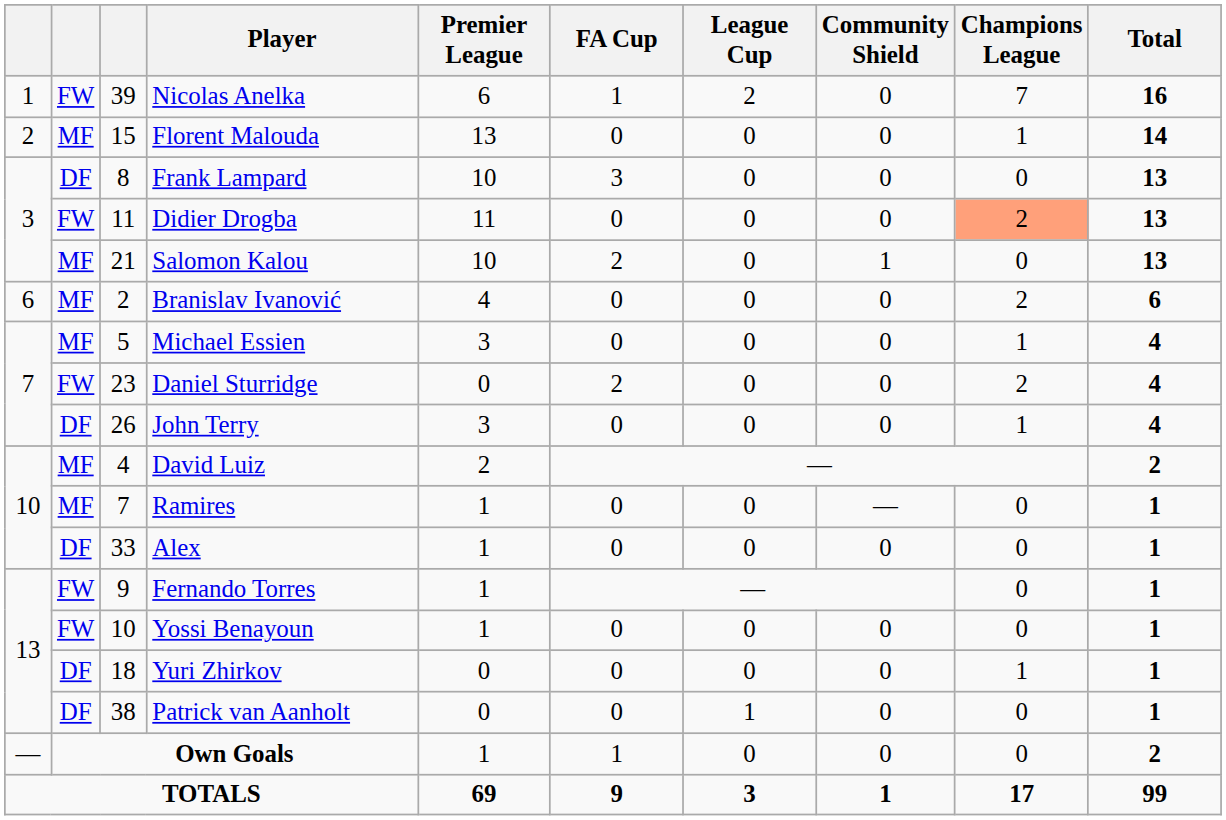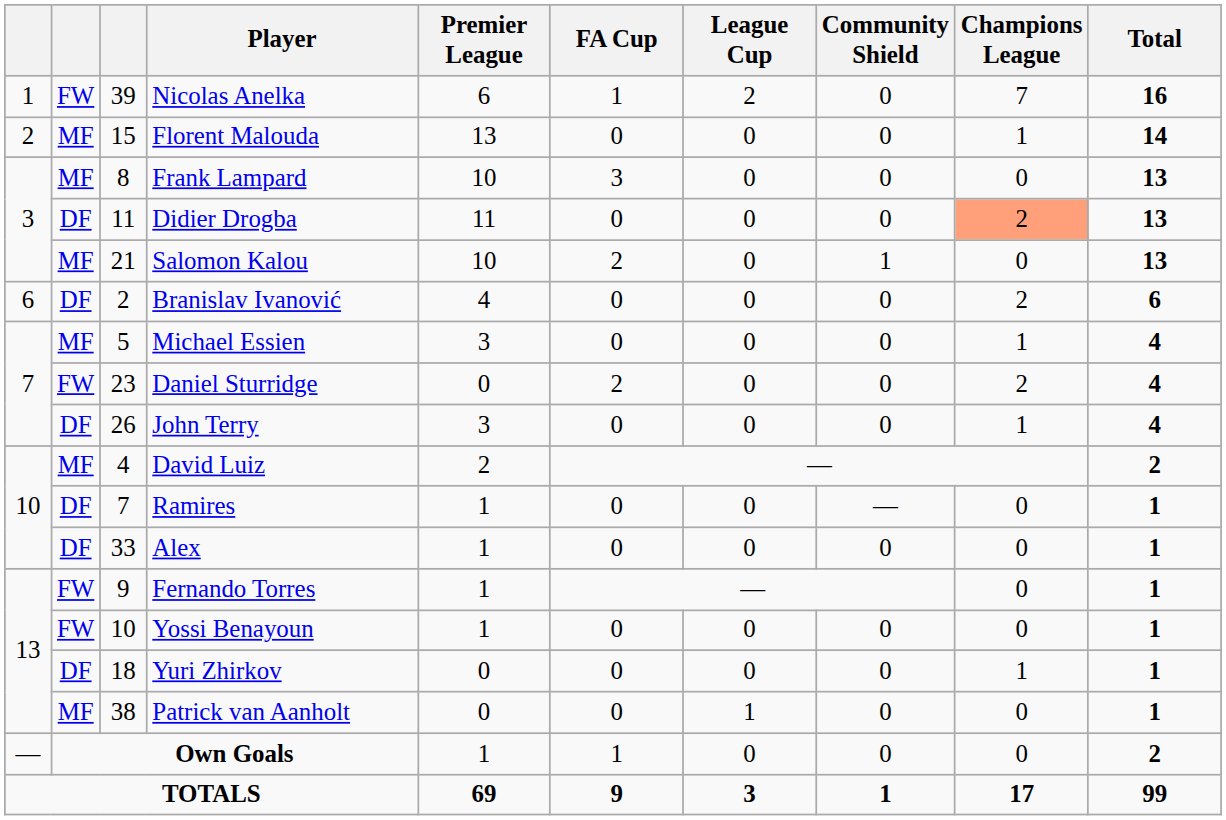Frank Lampard | column 2: DF -> MF
Didier Drogba | column 2: FW -> DF
Branislav Ivanović | column 2: MF -> DF
Ramires | column 2: MF -> DF
Patrick van Aanholt | column 2: DF -> MF
